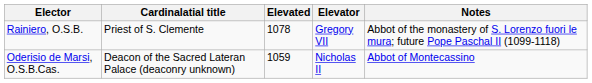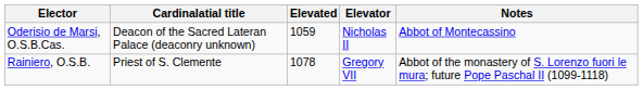rows swapped: Rainiero, O.S.B. <-> Oderisio de Marsi, O.S.B.Cas.
